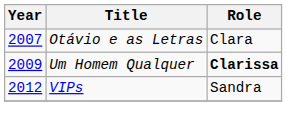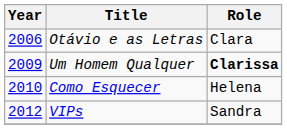Otávio e as Letras | Year: 2007 -> 2006
+ row: 2010 | Como Esquecer | Helena
